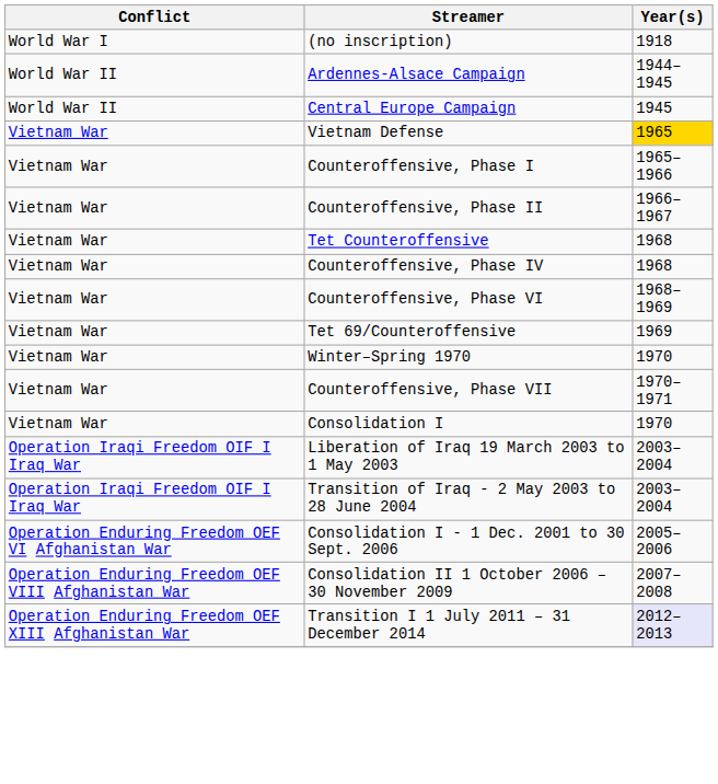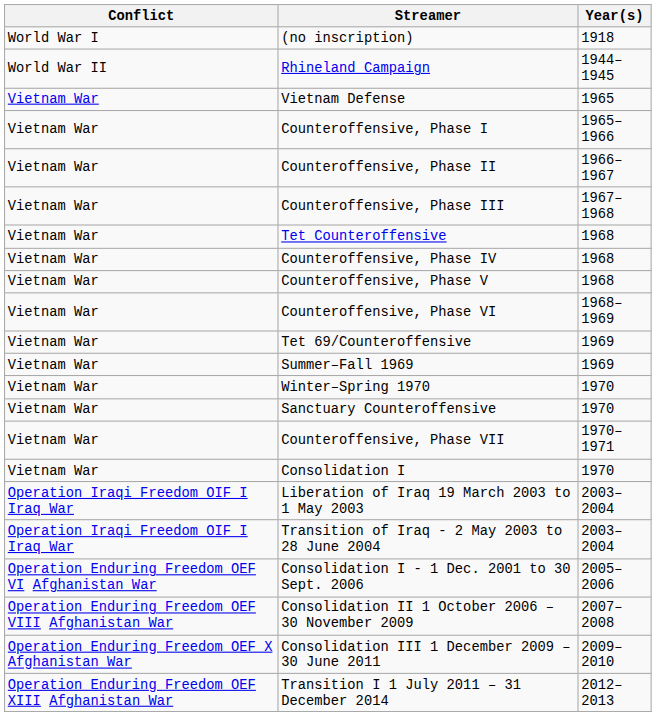+ row: World War II | Rhineland Campaign | 1944–1945
- row: World War II | Ardennes-Alsace Campaign | 1944–1945
- row: World War II | Central Europe Campaign | 1945
Vietnam Defense | Year(s): gold background -> no background
+ row: Vietnam War | Counteroffensive, Phase III | 1967–1968
+ row: Vietnam War | Counteroffensive, Phase V | 1968
+ row: Vietnam War | Summer–Fall 1969 | 1969
+ row: Vietnam War | Sanctuary Counteroffensive | 1970
+ row: Operation Enduring Freedom OEF X Afghanistan War | Consolidation III 1 December 2009 – 30 June 2011 | 2009–2010
Transition I 1 July 2011 – 31 December 2014 | Year(s): lavender background -> no background
